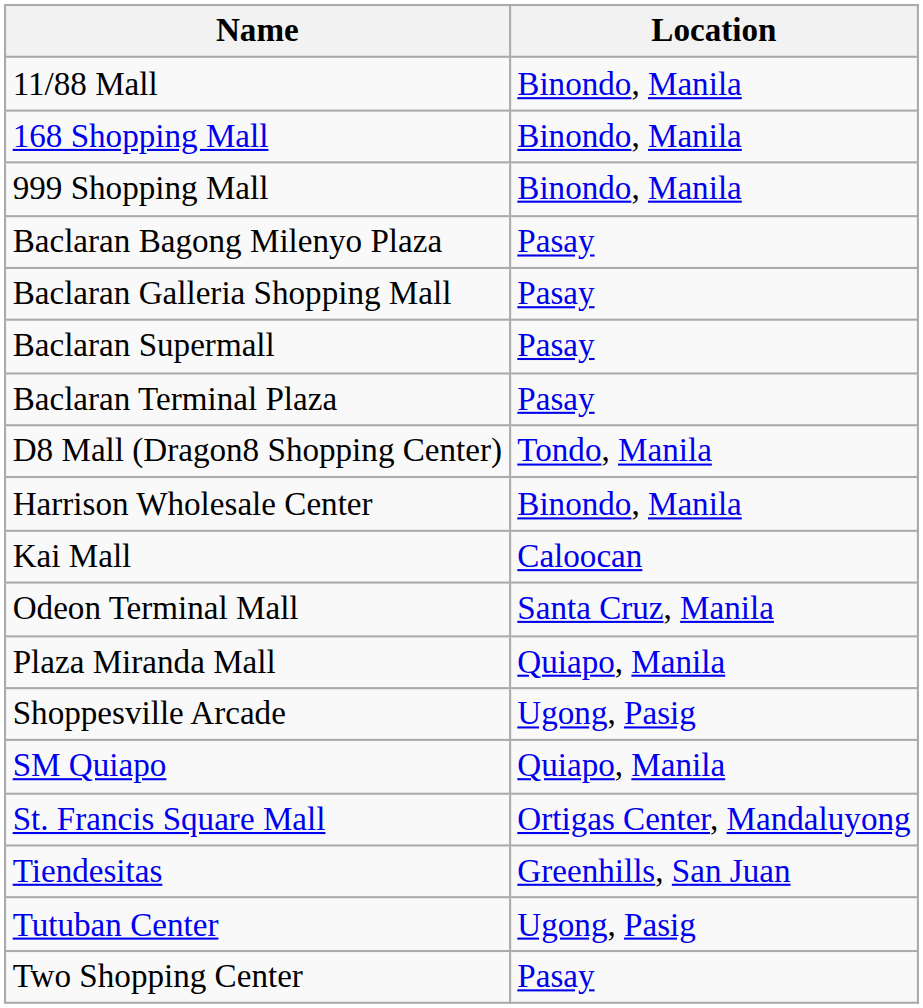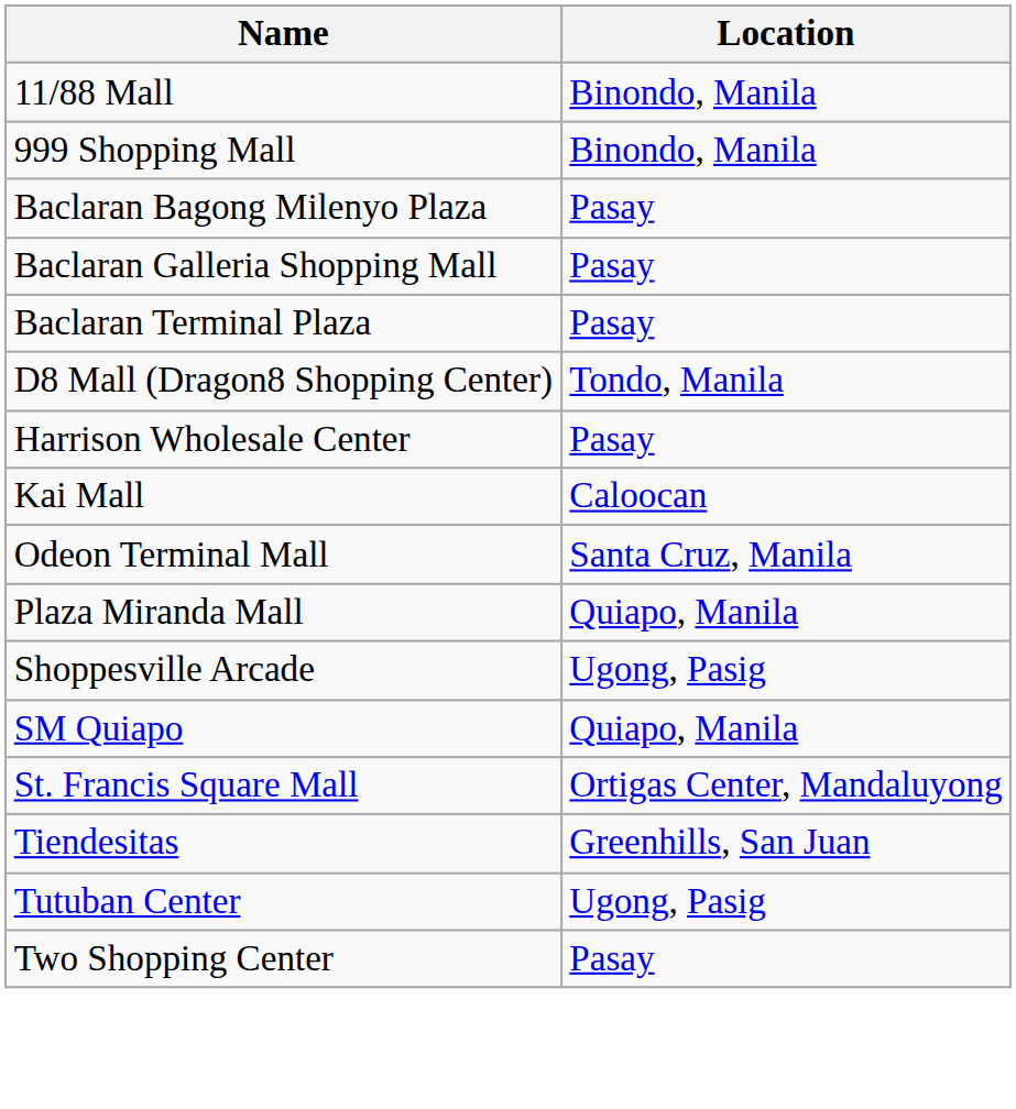- row: 168 Shopping Mall | Binondo, Manila
- row: Baclaran Supermall | Pasay
Harrison Wholesale Center | Location: Binondo, Manila -> Pasay
